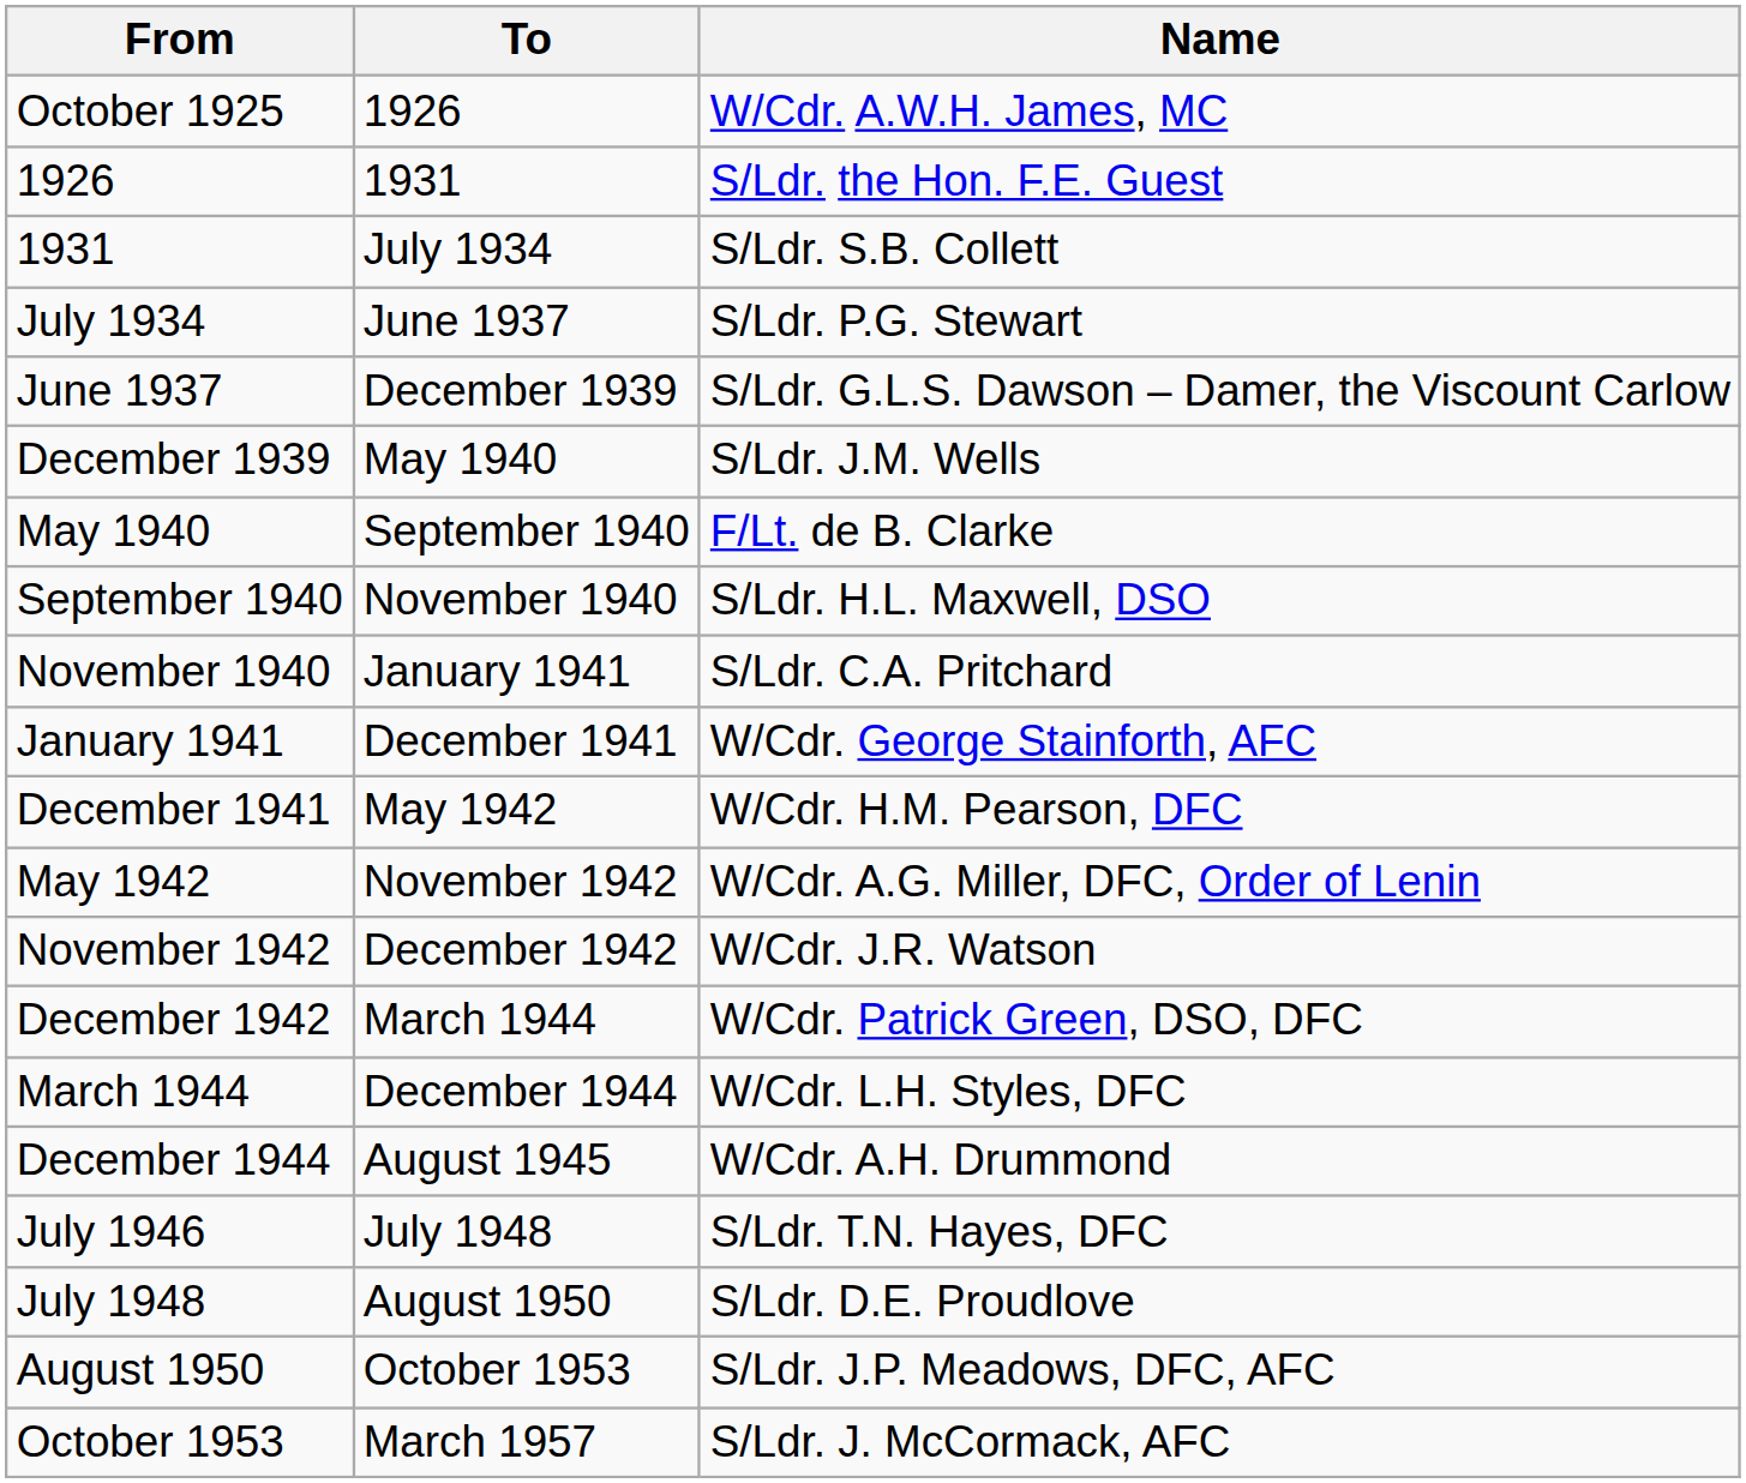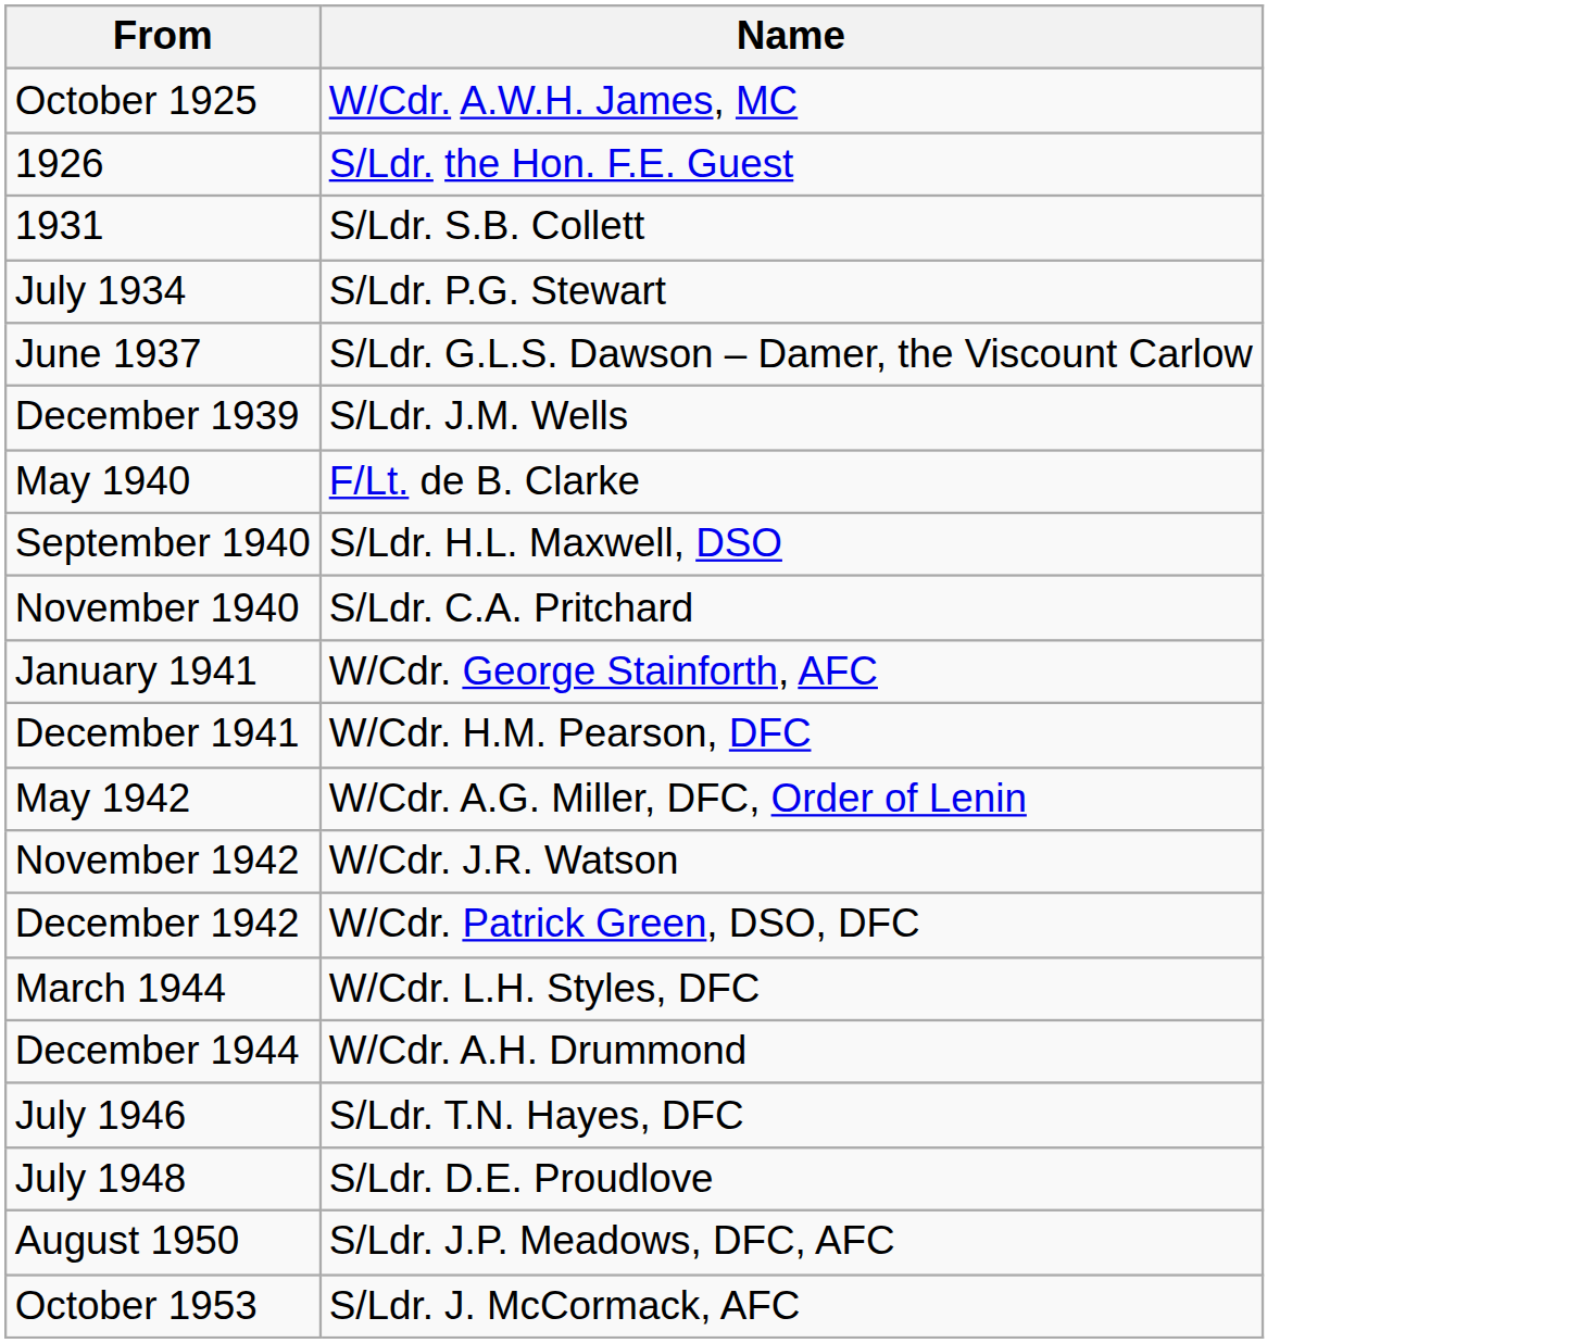- column: To | 1926 | 1931 | July 1934 | June 1937 | December 1939 | May 1940 | September 1940 | November 1940 | January 1941 | December 1941 | May 1942 | November 1942 | December 1942 | March 1944 | December 1944 | August 1945 | July 1948 | August 1950 | October 1953 | March 1957
